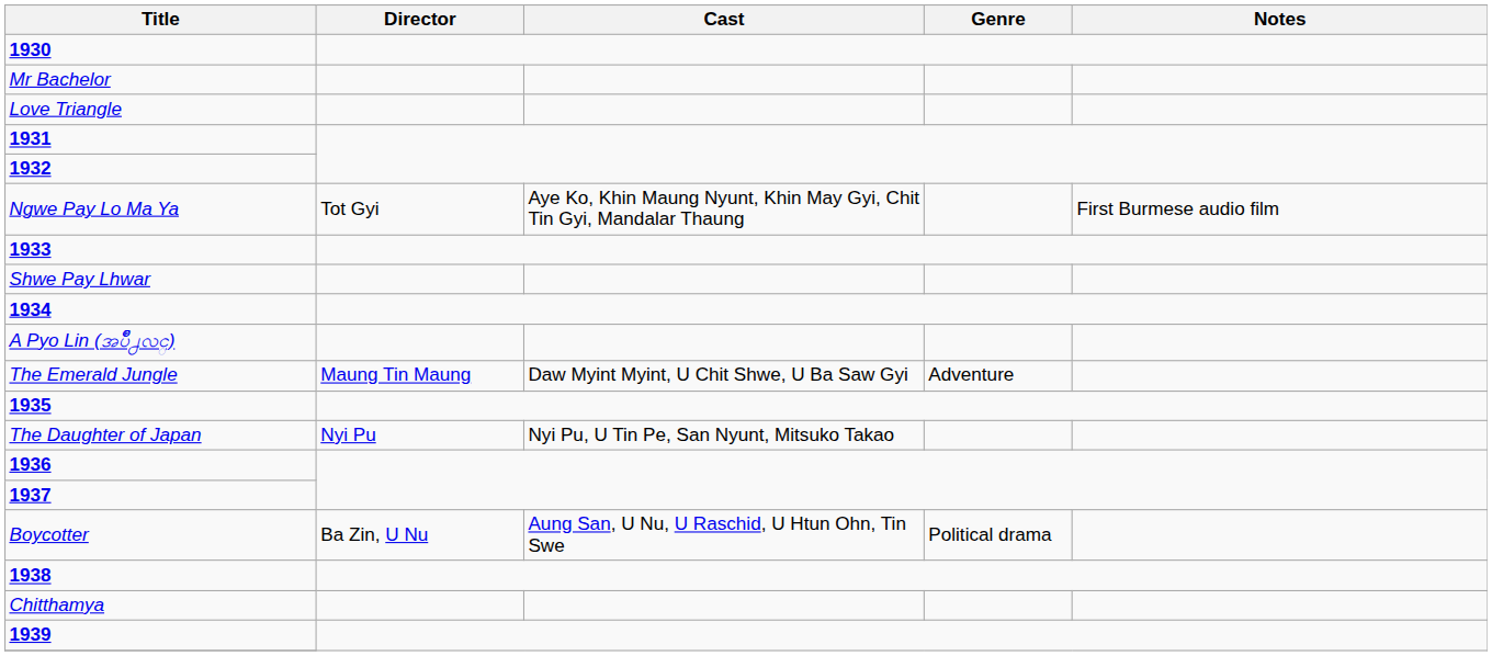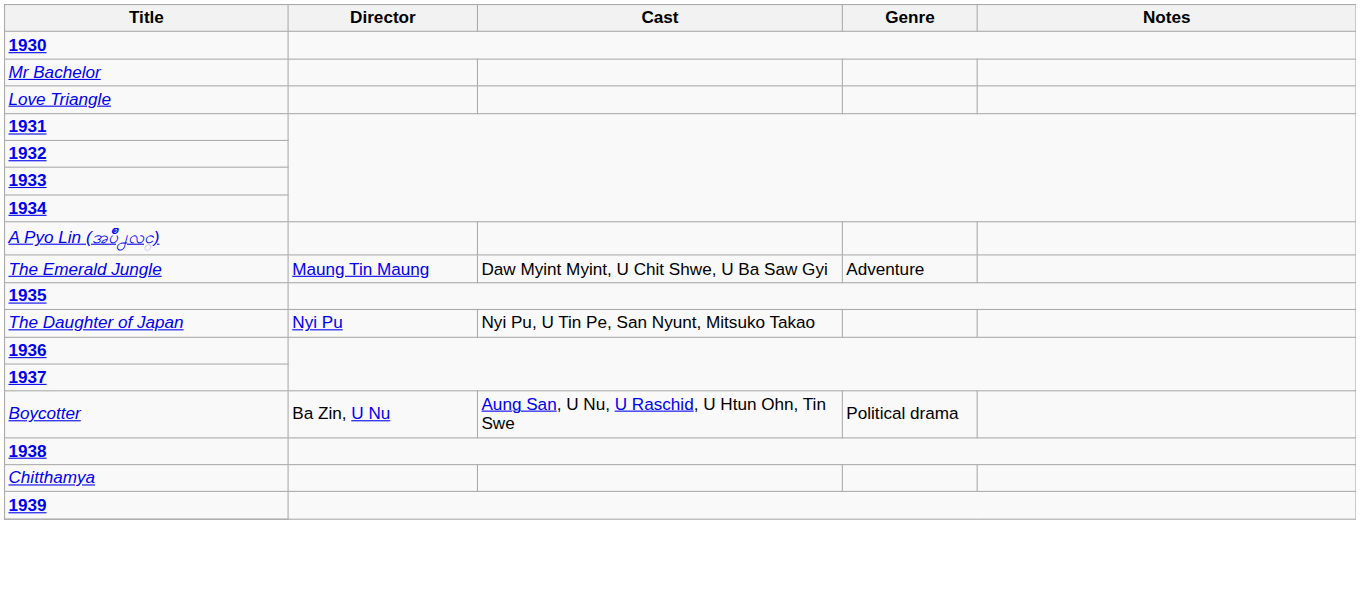- row: Ngwe Pay Lo Ma Ya | Tot Gyi | Aye Ko, Khin Maung Nyunt, Khin May Gyi, Chit Tin Gyi, Mandalar Thaung | First Burmese audio film
- row: Shwe Pay Lhwar
